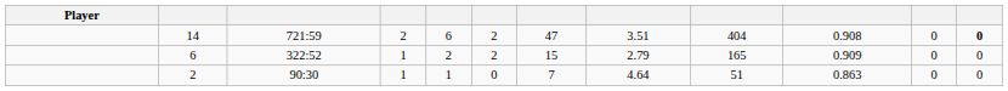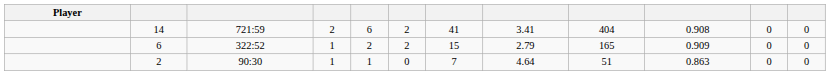14 | column 7: 47 -> 41
14 | column 8: 3.51 -> 3.41
14 | column 12: bold -> normal
